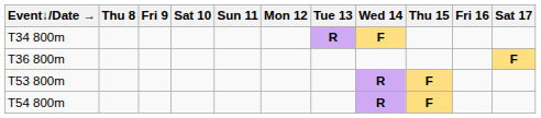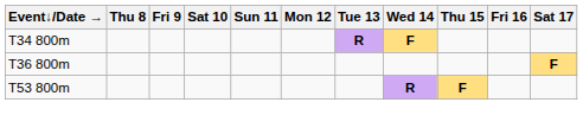- row: T54 800m | R | F
